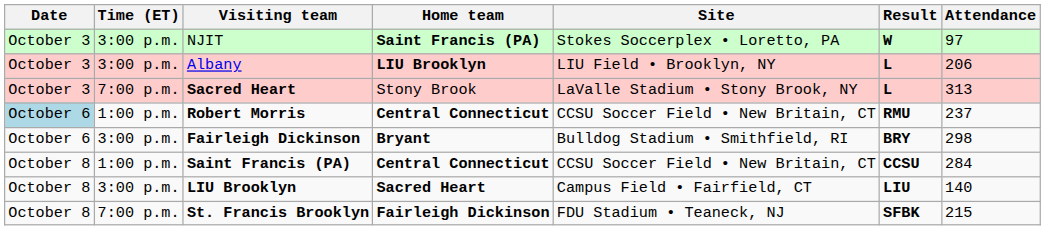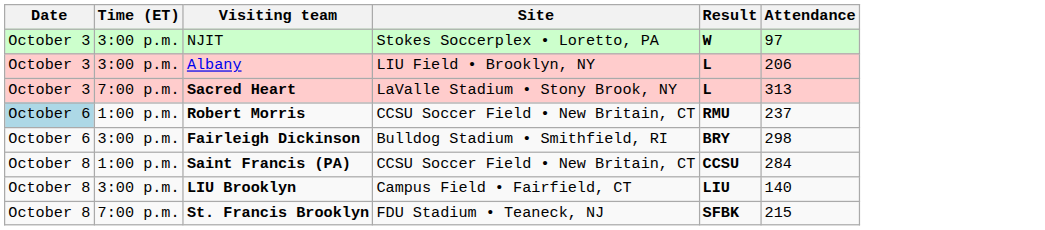- column: Home team | Saint Francis (PA) | LIU Brooklyn | Stony Brook | Central Connecticut | Bryant | Central Connecticut | Sacred Heart | Fairleigh Dickinson
